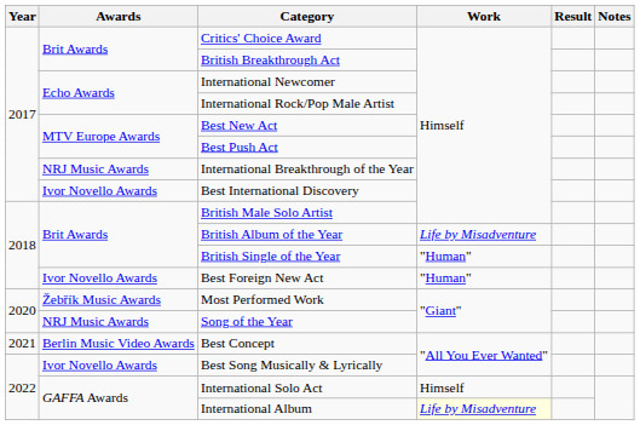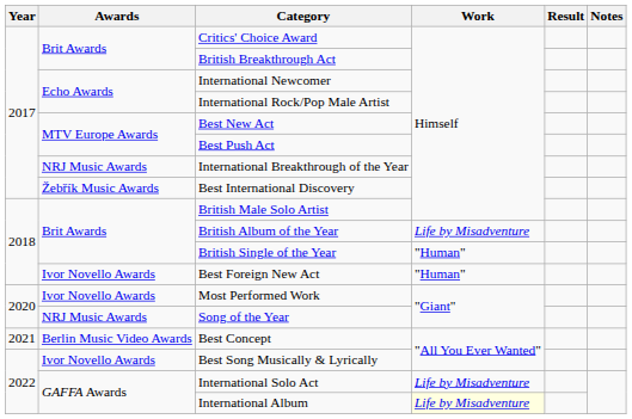Best International Discovery | Awards: Ivor Novello Awards -> Žebřík Music Awards
Most Performed Work | Awards: Žebřík Music Awards -> Ivor Novello Awards
International Solo Act | Work: Himself -> Life by Misadventure
